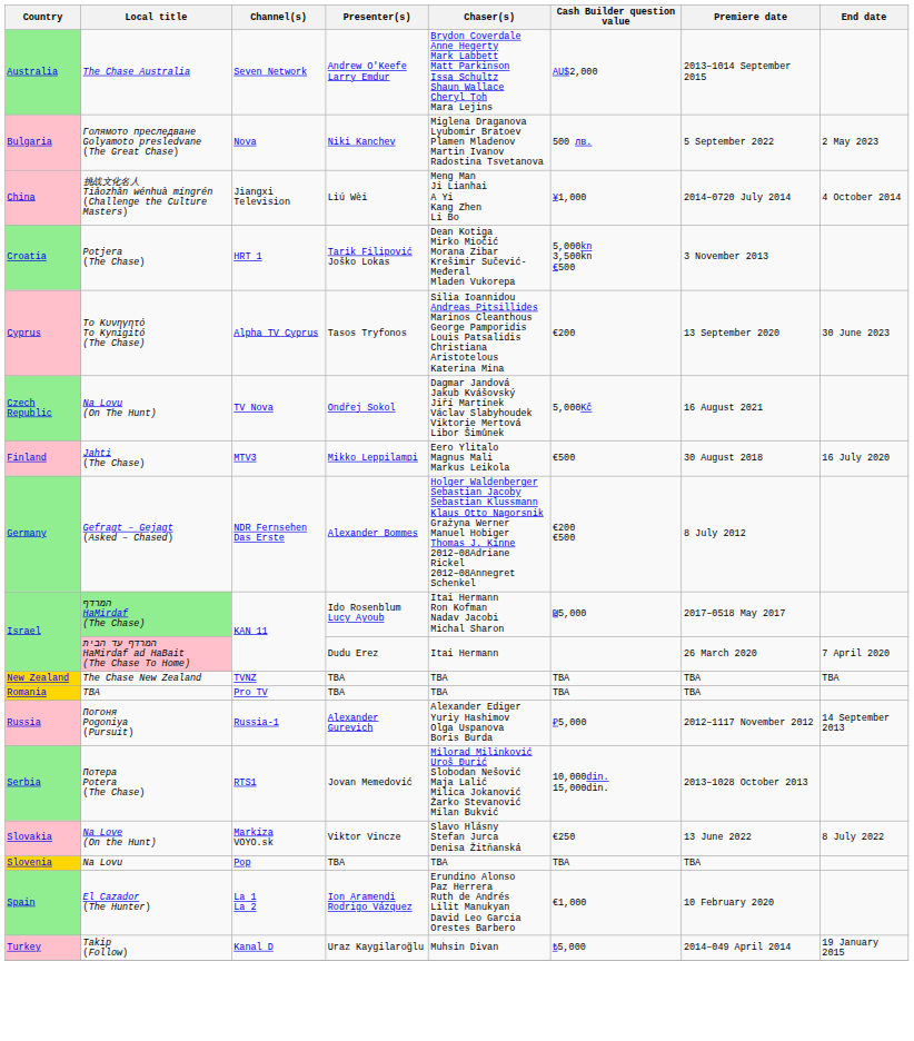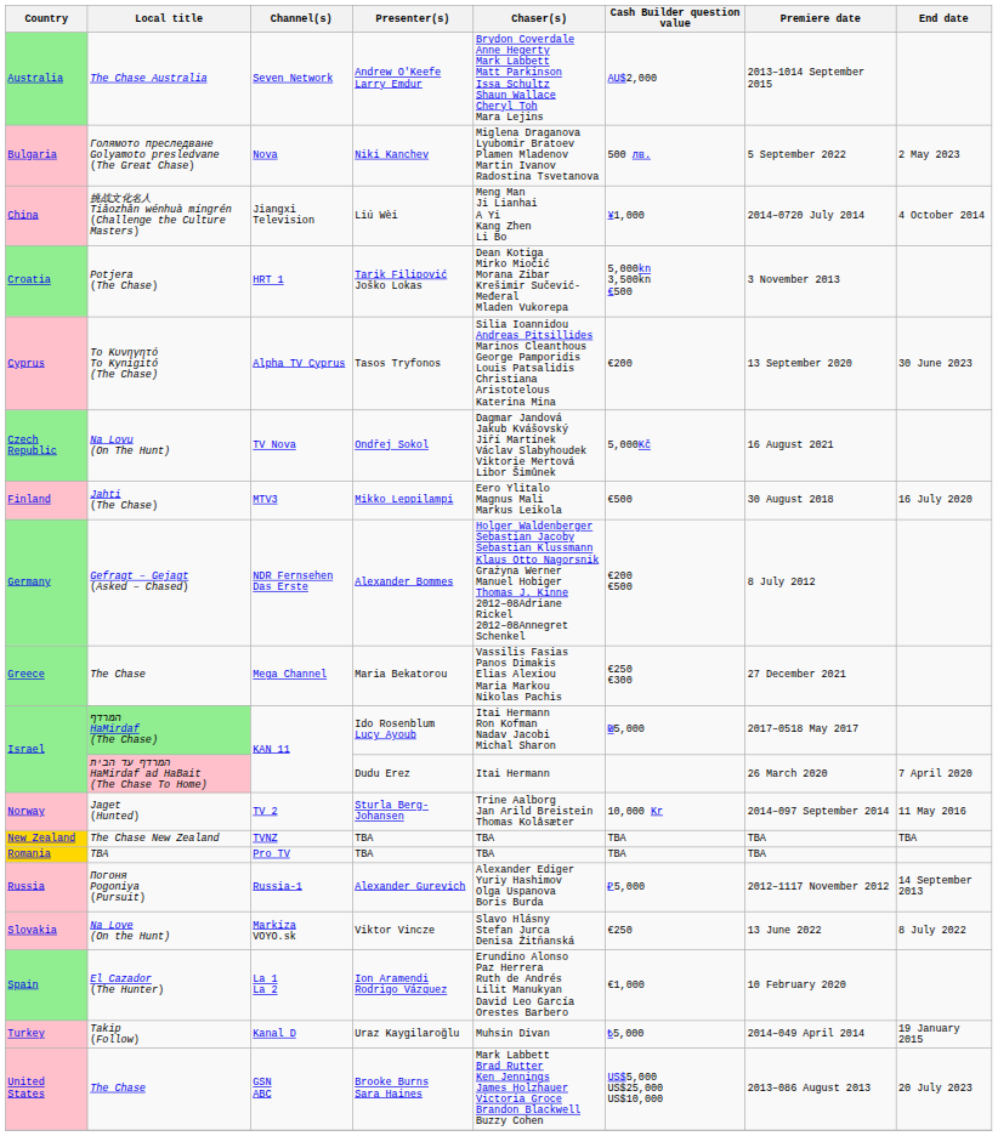+ row: Greece | The Chase | Mega Channel | Maria Bekatorou | Vassilis Fasias Panos Dimakis Elias Alexiou Maria Markou Nikolas Pachis | €250 €300 | 27 December 2021
+ row: Norway | Jaget (Hunted) | TV 2 | Sturla Berg-Johansen | Trine Aalborg Jan Arild Breistein Thomas Kolåsæter | 10,000 Kr | 2014–097 September 2014 | 11 May 2016
- row: Serbia | Потера Potera (The Chase) | RTS1 | Jovan Memedović | Milorad Milinković Uroš Đurić Slobodan Nešović Maja Lalić Milica Jokanović Žarko Stevanović Milan Bukvić | 10,000din. 15,000din. | 2013–1028 October 2013
- row: Slovenia | Na Lovu | Pop | TBA | TBA | TBA | TBA
+ row: United States | The Chase | GSN ABC | Brooke Burns Sara Haines | Mark Labbett Brad Rutter Ken Jennings James Holzhauer Victoria Groce Brandon Blackwell Buzzy Cohen | US$5,000 US$25,000 US$10,000 | 2013–086 August 2013 | 20 July 2023
